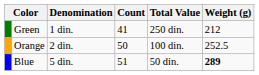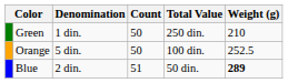Green | Count: 41 -> 50
Green | Weight (g): 212 -> 210
Orange | Denomination: 2 din. -> 5 din.
Blue | Denomination: 5 din. -> 2 din.
